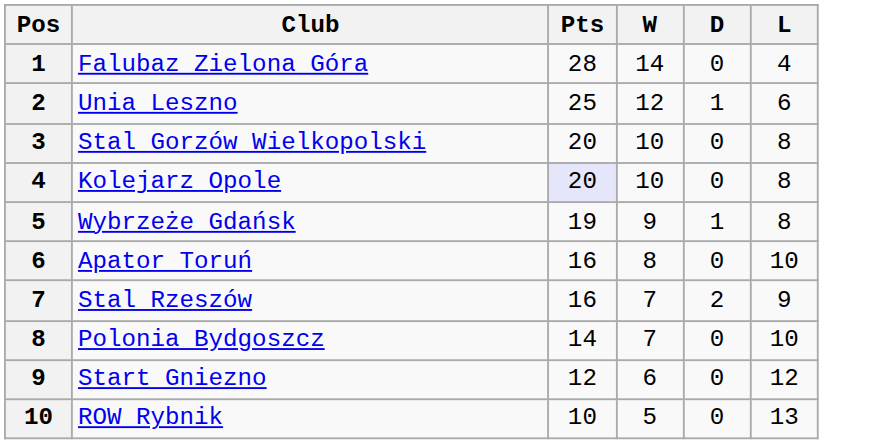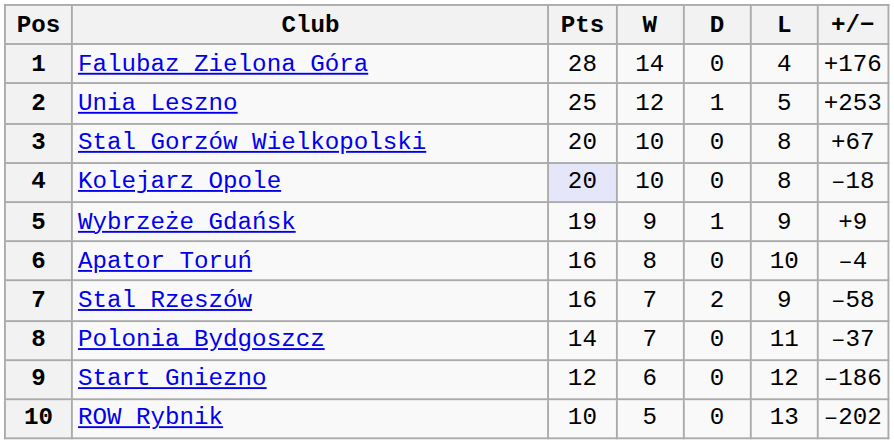+ column: +/− | +176 | +253 | +67 | –18 | +9 | –4 | –58 | –37 | –186 | –202
Unia Leszno | L: 6 -> 5
Wybrzeże Gdańsk | L: 8 -> 9
Polonia Bydgoszcz | L: 10 -> 11
